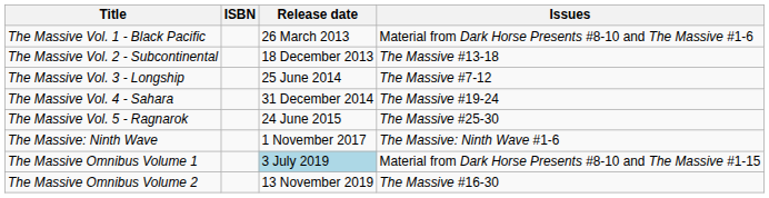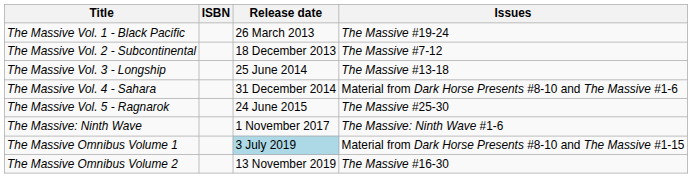The Massive Vol. 1 - Black Pacific | Issues: Material from Dark Horse Presents #8-10 and The Massive #1-6 -> The Massive #19-24
The Massive Vol. 2 - Subcontinental | Issues: The Massive #13-18 -> The Massive #7-12
The Massive Vol. 3 - Longship | Issues: The Massive #7-12 -> The Massive #13-18
The Massive Vol. 4 - Sahara | Issues: The Massive #19-24 -> Material from Dark Horse Presents #8-10 and The Massive #1-6
